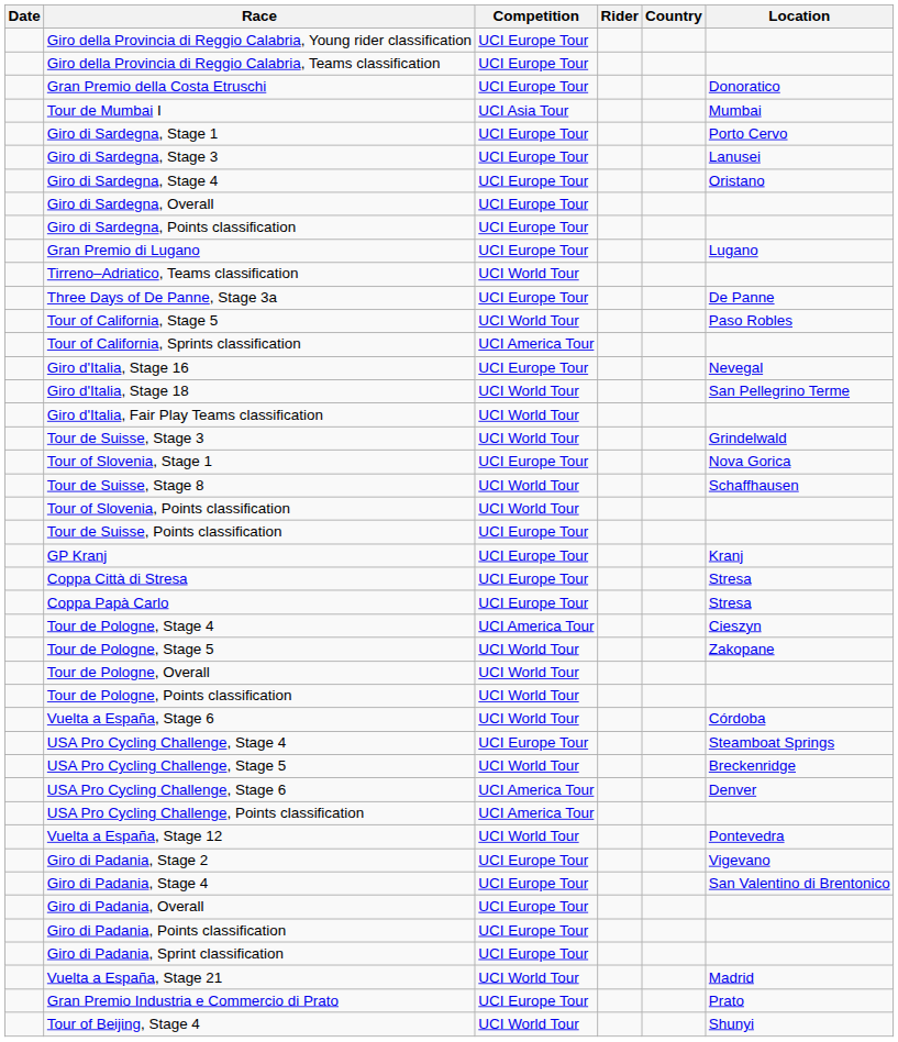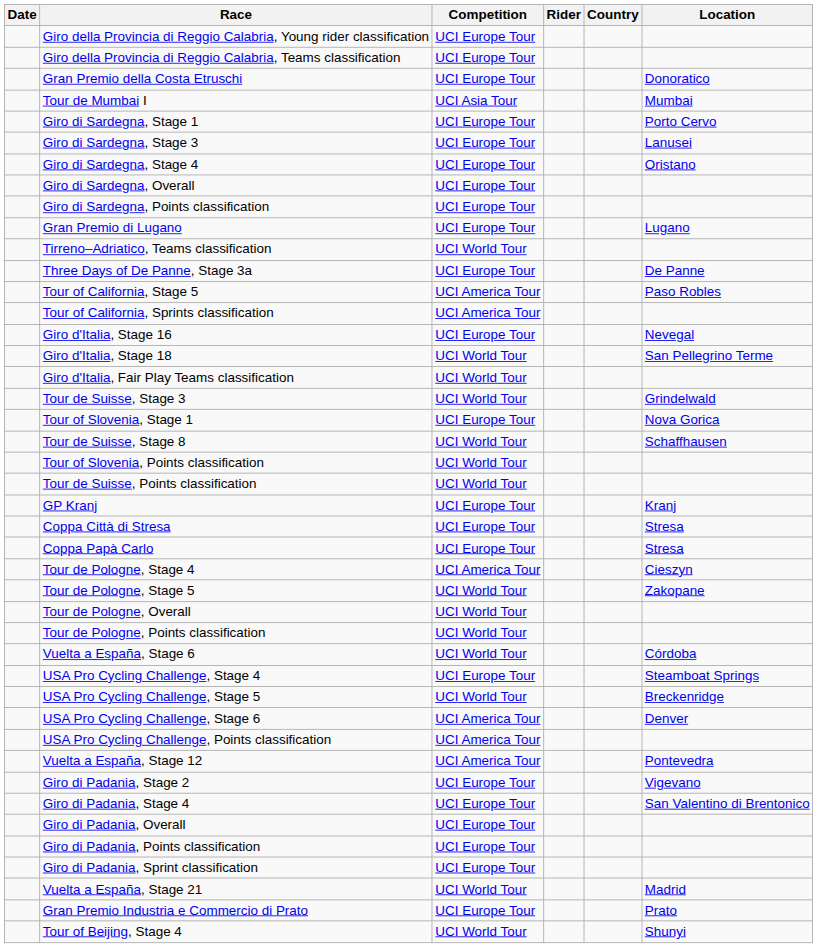Tour of California, Stage 5 | Competition: UCI World Tour -> UCI America Tour
Tour de Suisse, Points classification | Competition: UCI Europe Tour -> UCI World Tour
Vuelta a España, Stage 12 | Competition: UCI World Tour -> UCI America Tour
